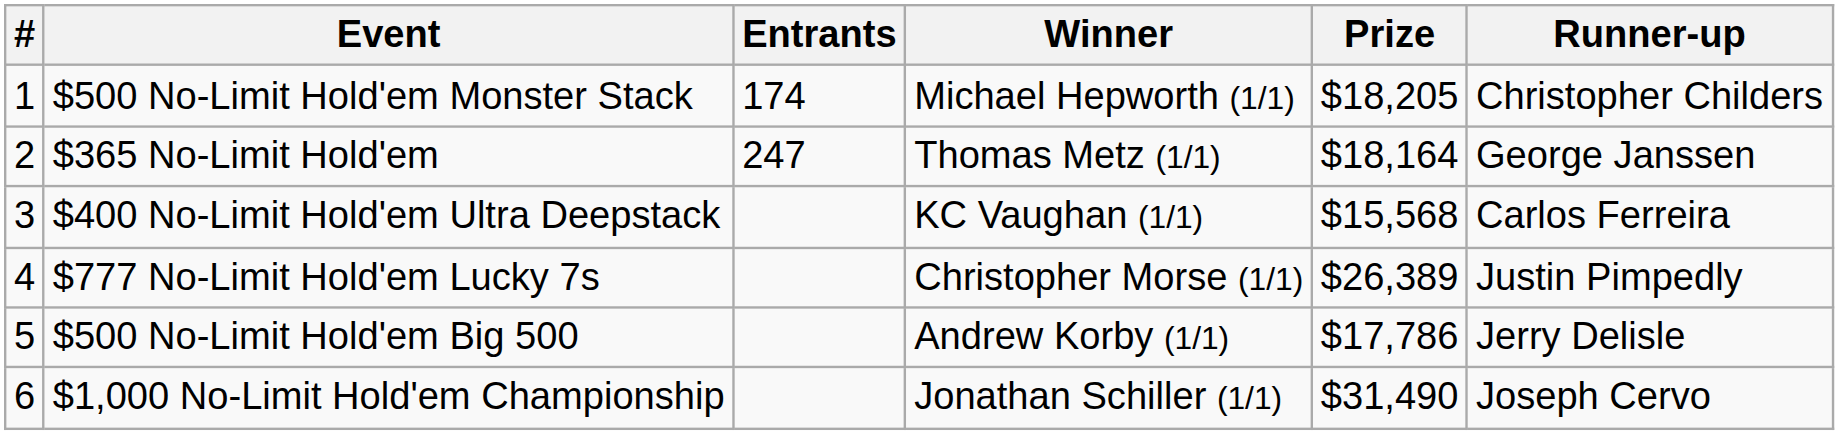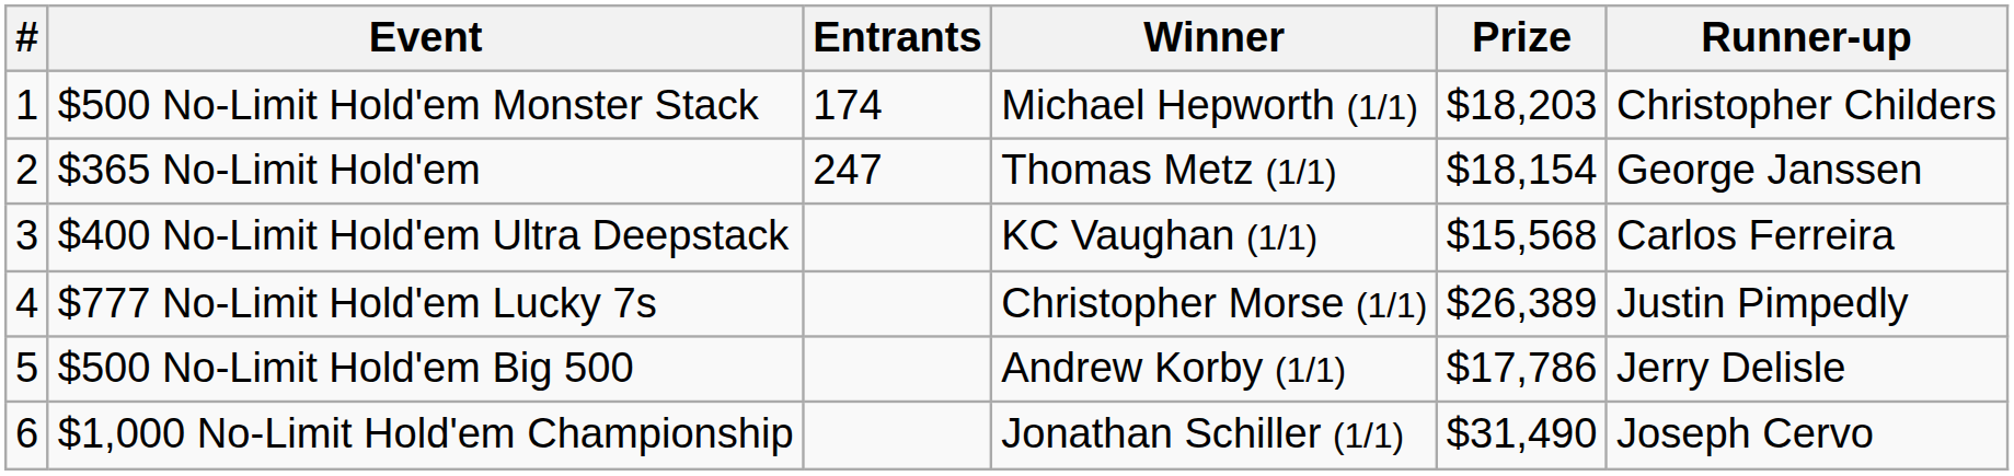$500 No-Limit Hold'em Monster Stack | Prize: $18,205 -> $18,203
$365 No-Limit Hold'em | Prize: $18,164 -> $18,154
